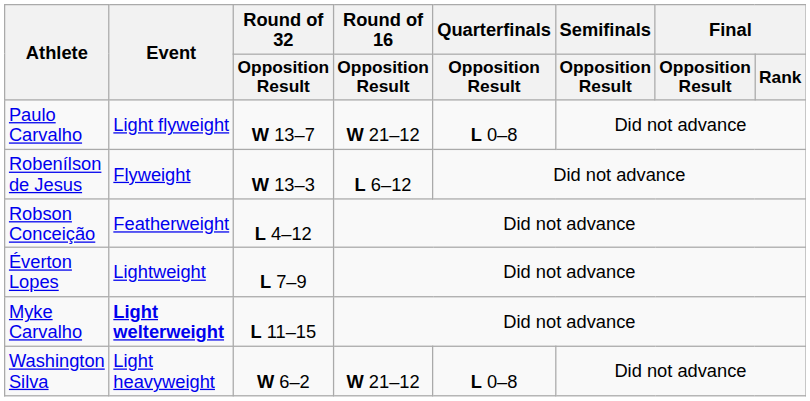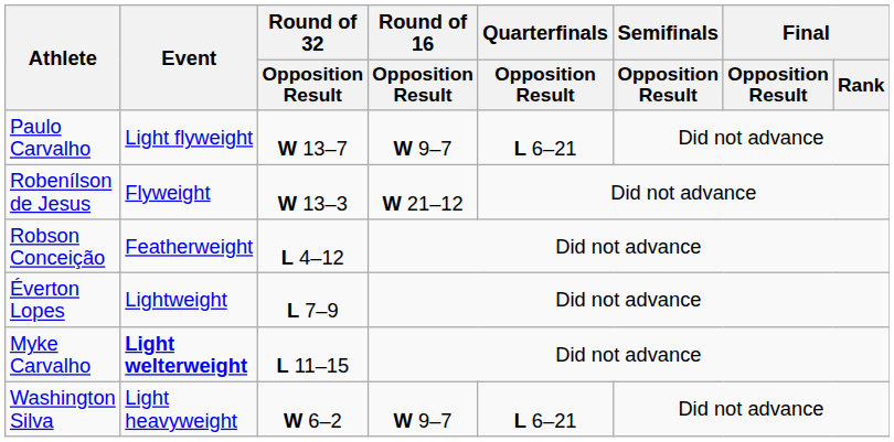Paulo Carvalho | Round of 16 / Opposition Result: W 21–12 -> W 9–7
Paulo Carvalho | Quarterfinals / Opposition Result: L 0–8 -> L 6–21
Robenílson de Jesus | Round of 16 / Opposition Result: L 6–12 -> W 21–12
Washington Silva | Round of 16 / Opposition Result: W 21–12 -> W 9–7
Washington Silva | Quarterfinals / Opposition Result: L 0–8 -> L 6–21
